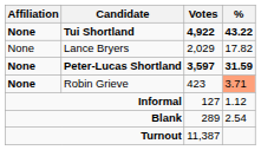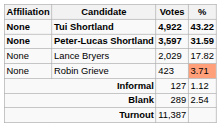rows swapped: Peter-Lucas Shortland <-> Lance Bryers
Robin Grieve | Affiliation: bold -> normal
